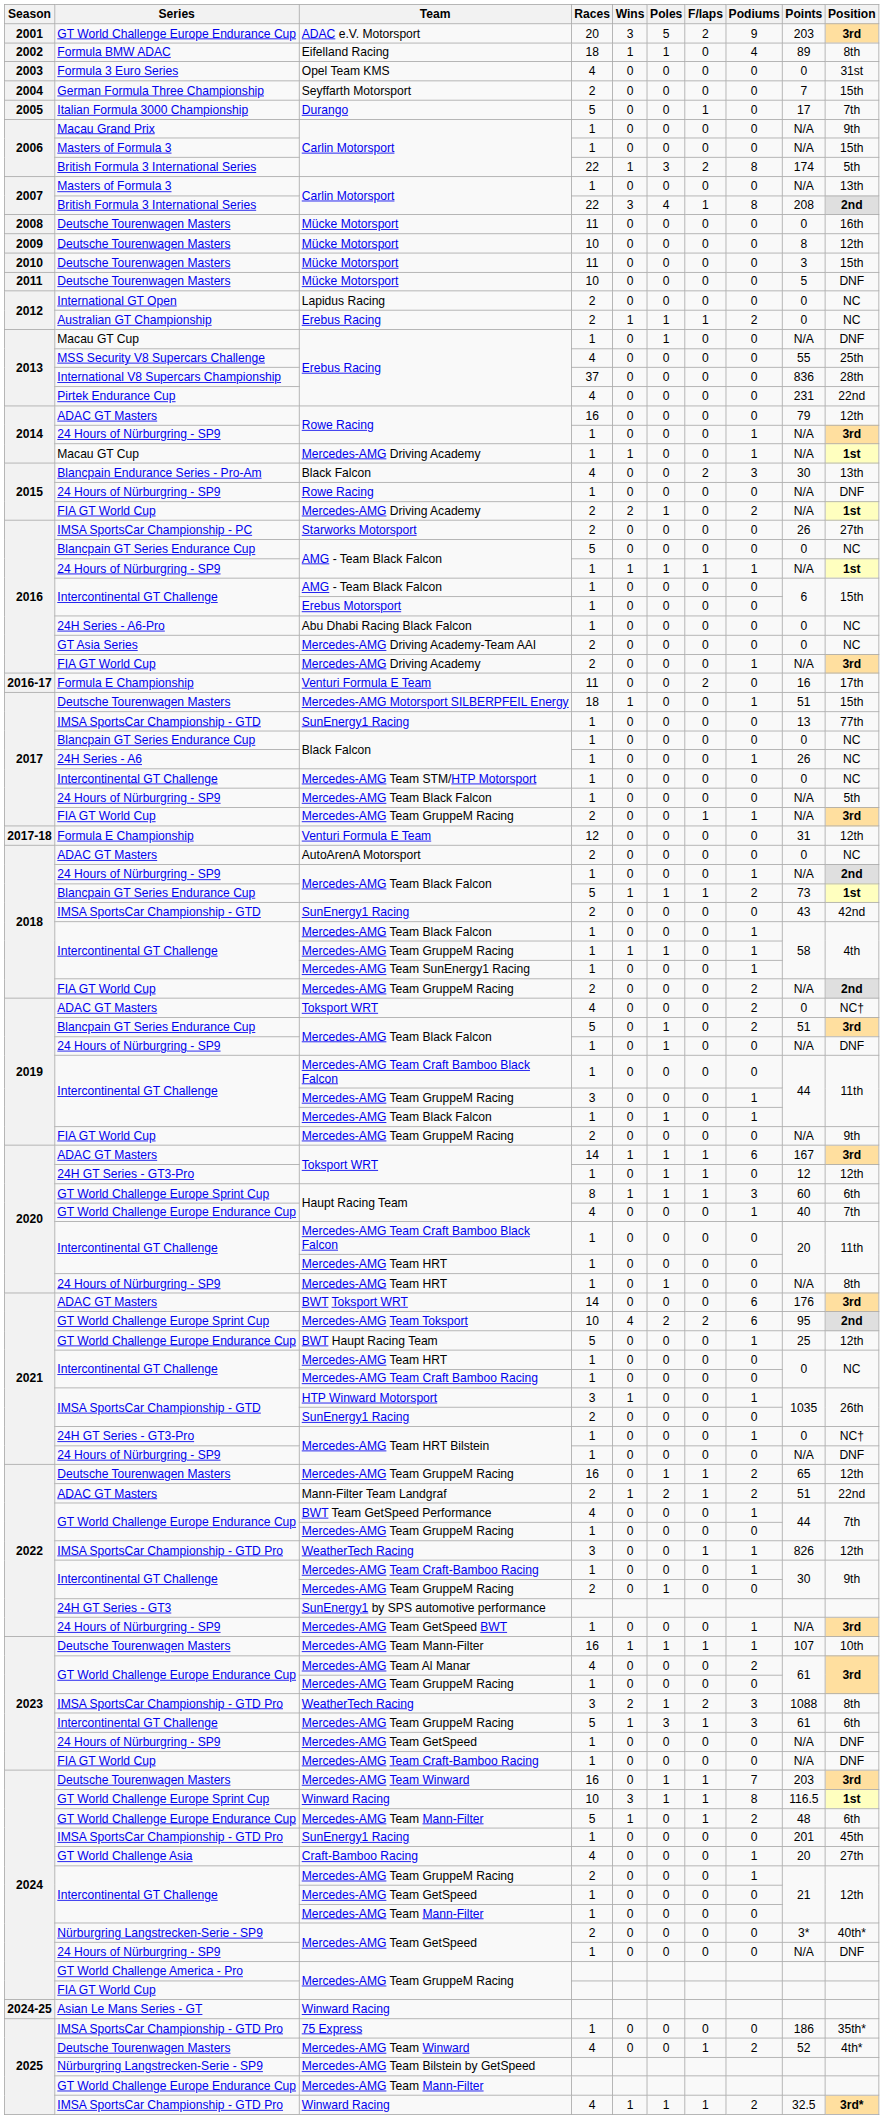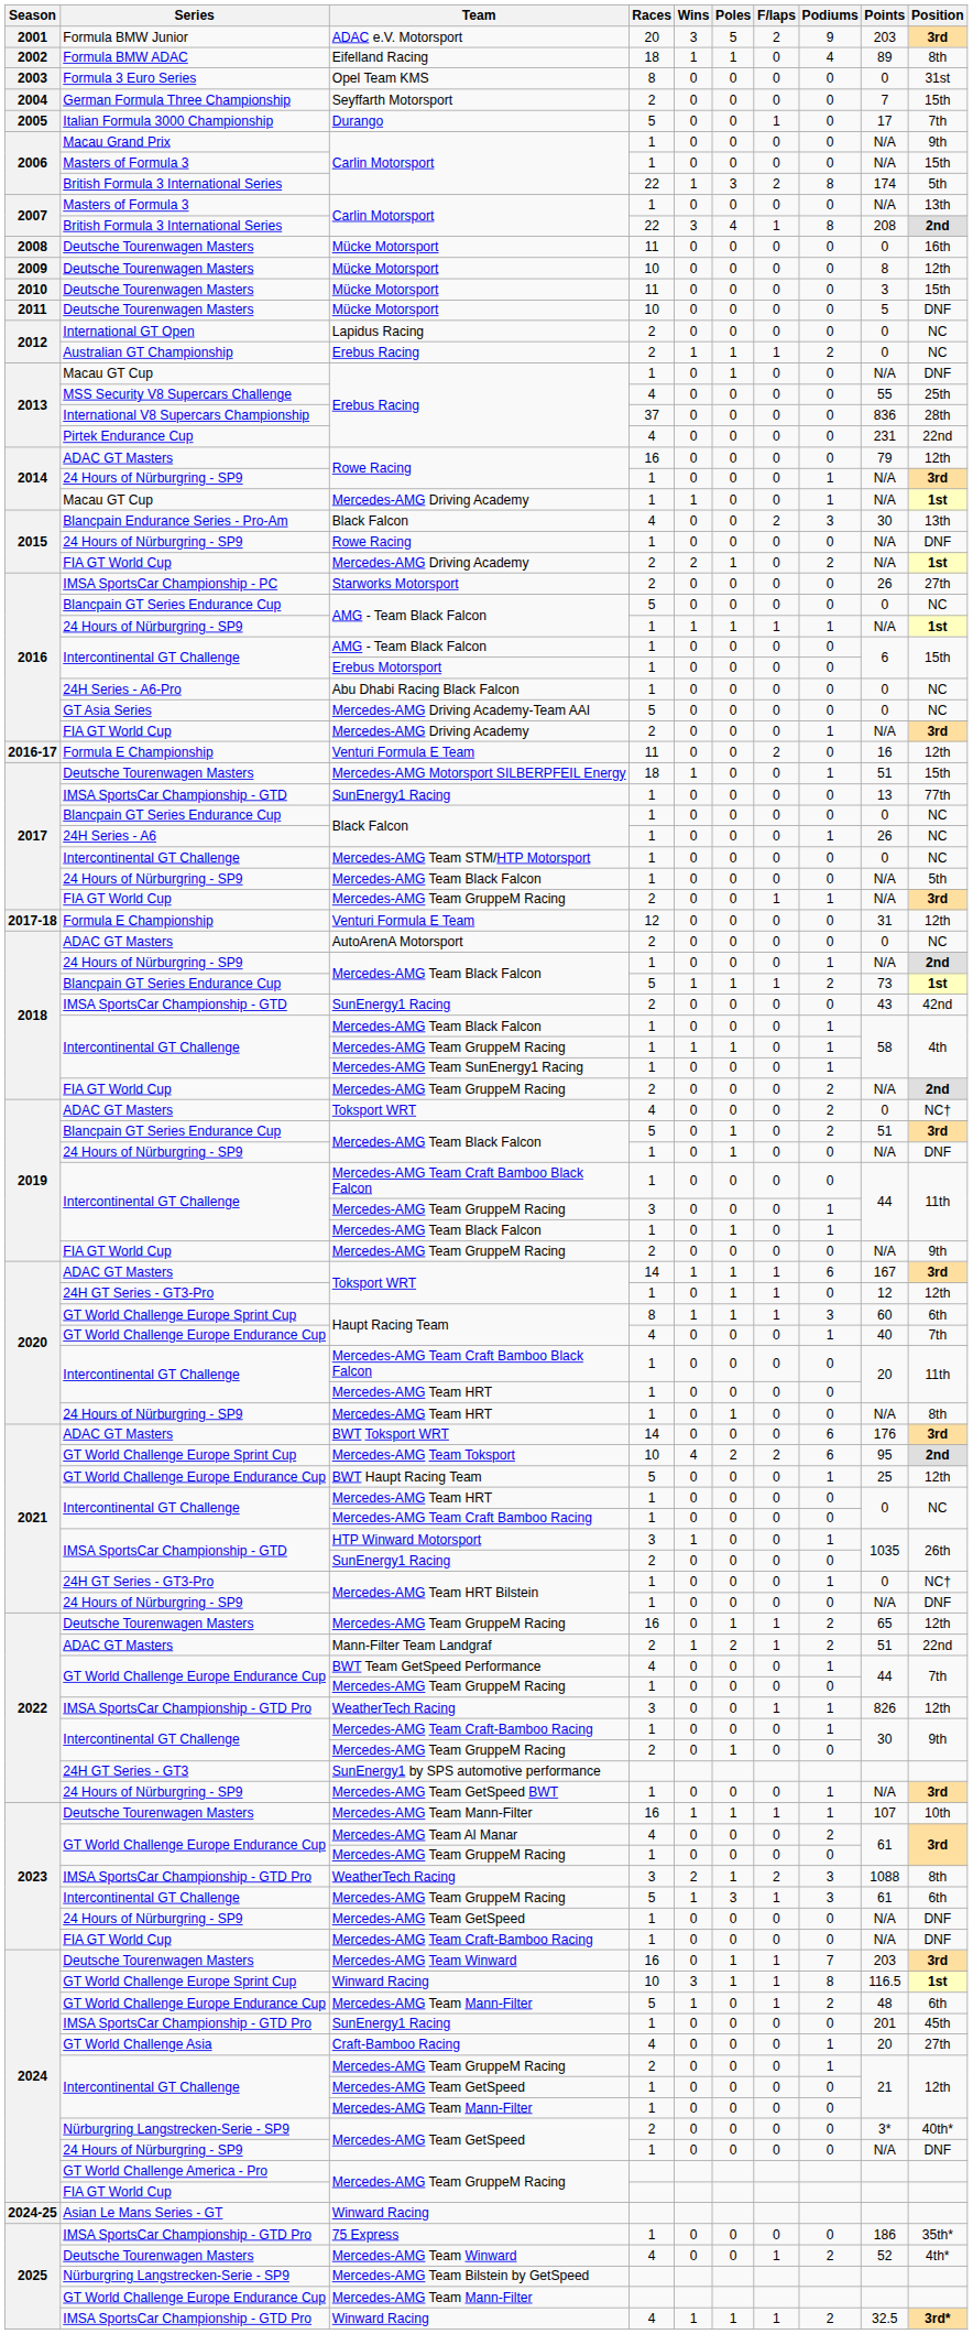ADAC e.V. Motorsport | Series: GT World Challenge Europe Endurance Cup -> Formula BMW Junior
Opel Team KMS | Races: 4 -> 8
Mercedes-AMG Driving Academy-Team AAI | Races: 2 -> 5
2016-17 / Venturi Formula E Team | Position: 17th -> 12th
